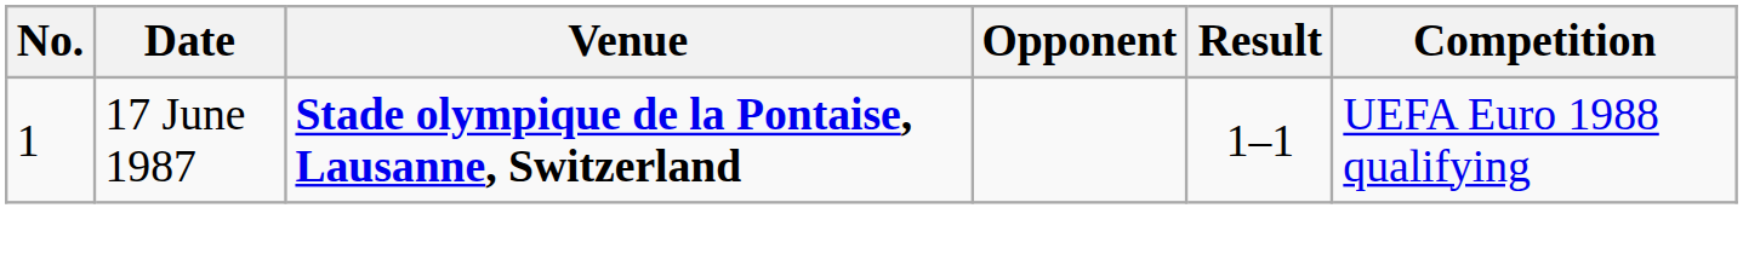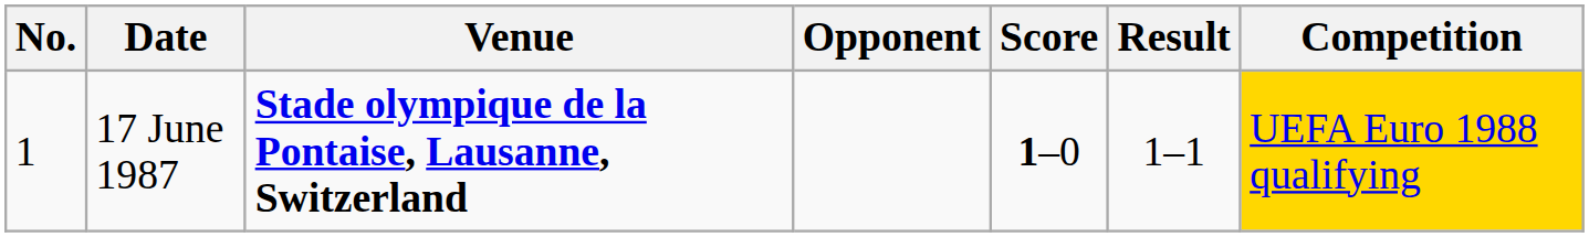+ column: Score | 1–0
17 June 1987 | Competition: no background -> gold background
